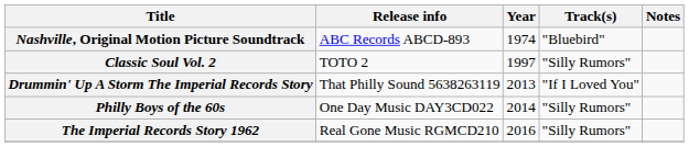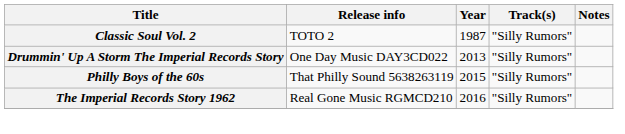- row: Nashville, Original Motion Picture Soundtrack | ABC Records ABCD-893 | 1974 | "Bluebird"
Classic Soul Vol. 2 | Year: 1997 -> 1987
Drummin' Up A Storm The Imperial Records Story | Release info: That Philly Sound 5638263119 -> One Day Music DAY3CD022
Drummin' Up A Storm The Imperial Records Story | Track(s): "If I Loved You" -> "Silly Rumors"
Philly Boys of the 60s | Release info: One Day Music DAY3CD022 -> That Philly Sound 5638263119
Philly Boys of the 60s | Year: 2014 -> 2015
